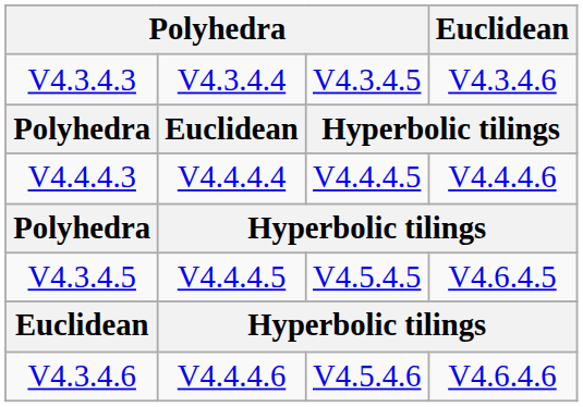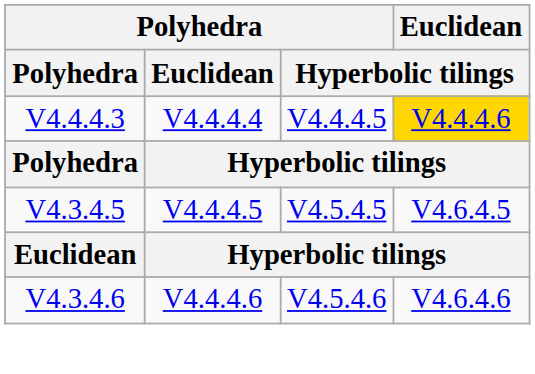- row: V4.3.4.3 | V4.3.4.4 | V4.3.4.5 | V4.3.4.6
V4.4.4.3 | Euclidean: no background -> gold background
